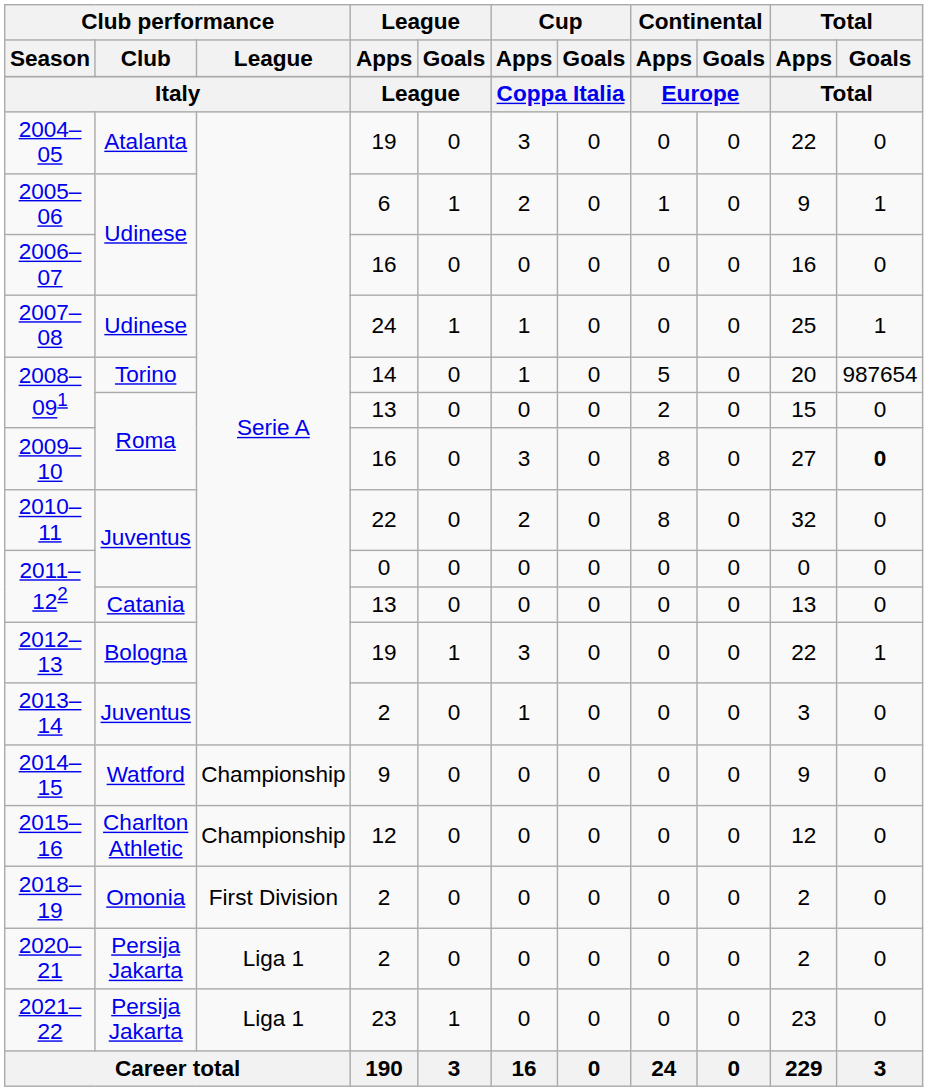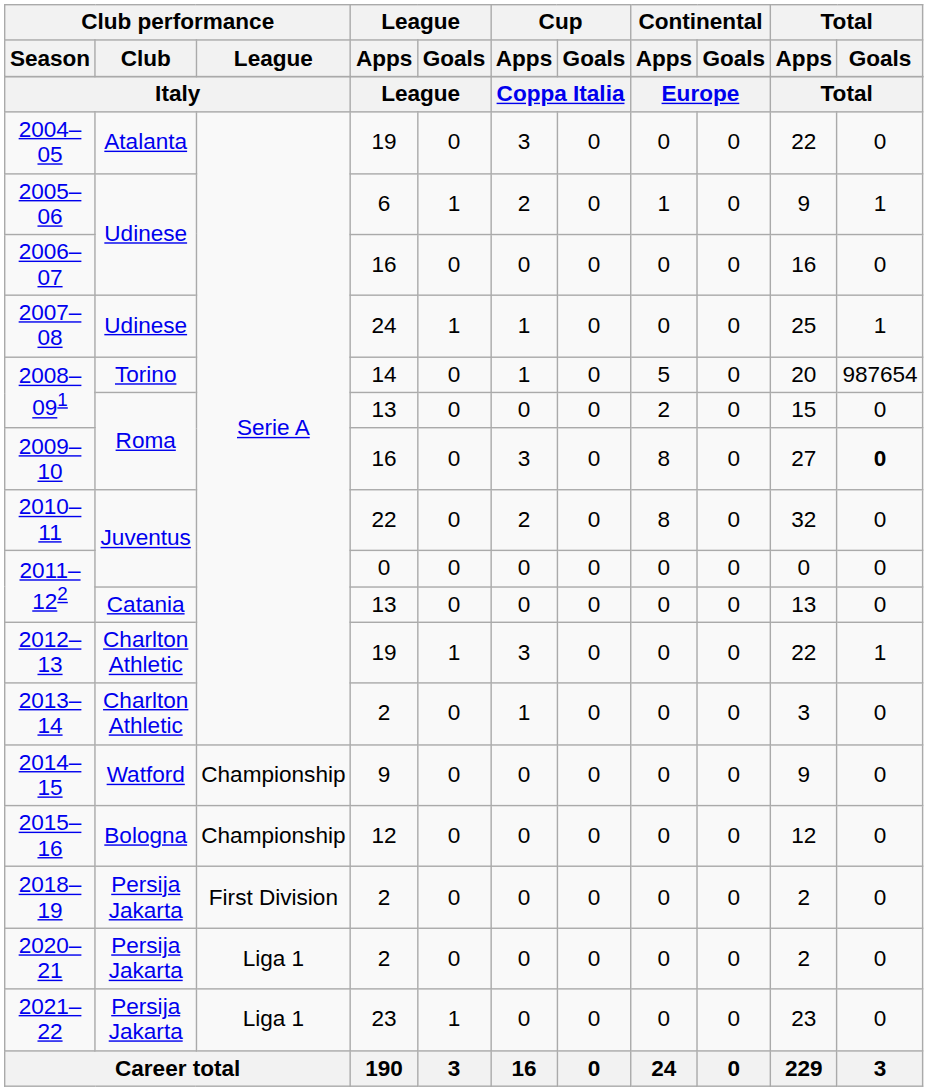2012–13 | Club performance / Club: Bologna -> Charlton Athletic
2013–14 | Club performance / Club: Juventus -> Charlton Athletic
2015–16 | Club performance / Club: Charlton Athletic -> Bologna
2018–19 | Club performance / Club: Omonia -> Persija Jakarta
